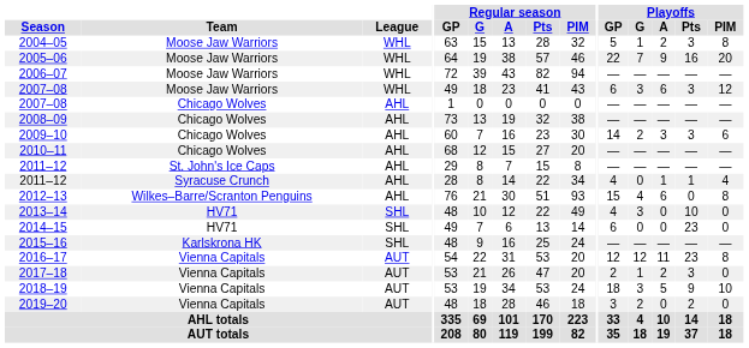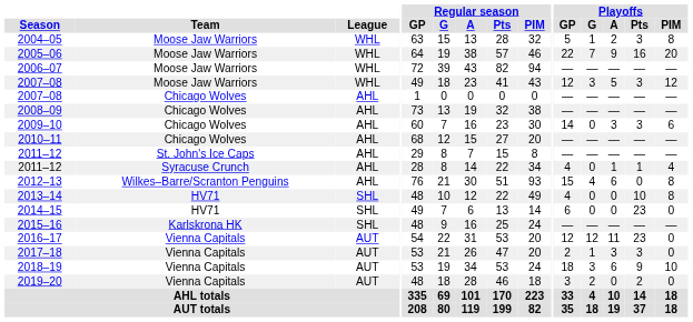2007–08 / Moose Jaw Warriors | Playoffs / GP: 6 -> 12
2007–08 / Moose Jaw Warriors | Playoffs / A: 6 -> 5
2009–10 | Playoffs / G: 2 -> 0
2013–14 | Playoffs / G: 3 -> 0
2013–14 | Playoffs / PIM: 0 -> 8
2016–17 | Playoffs / PIM: 8 -> 0
2017–18 | Playoffs / A: 2 -> 3
2018–19 | Playoffs / A: 5 -> 6
